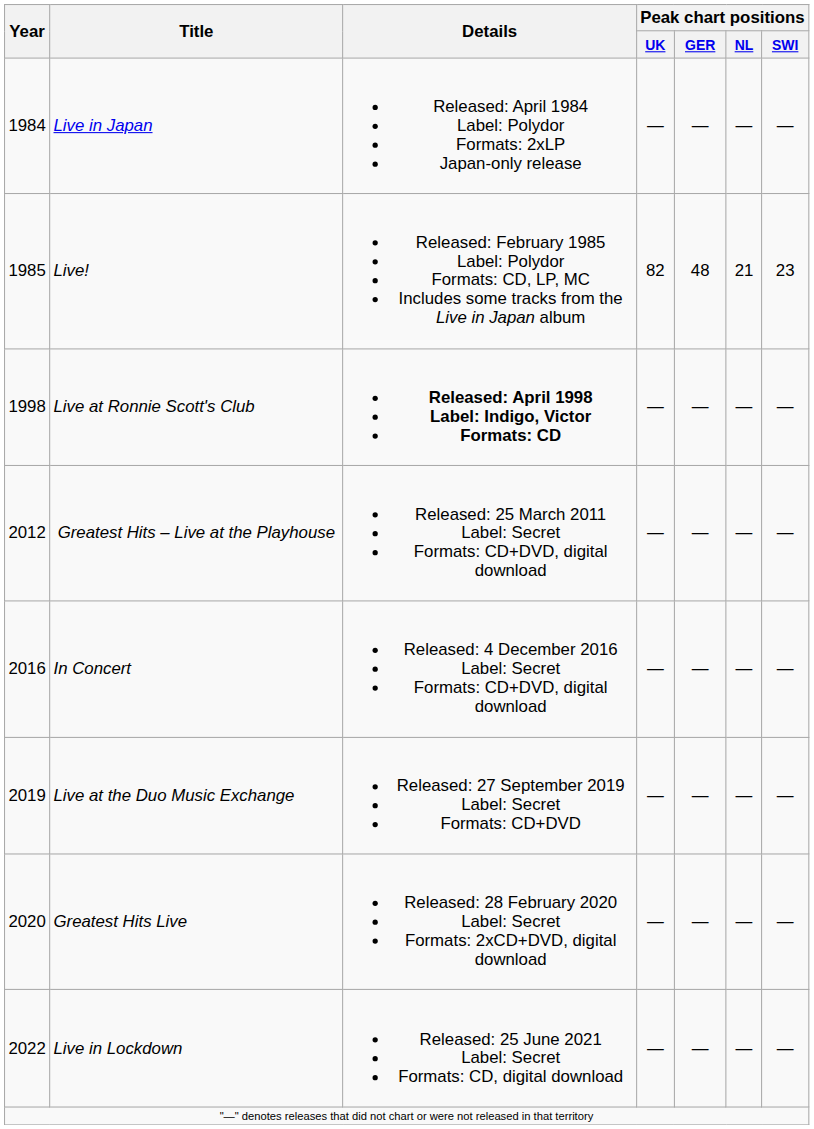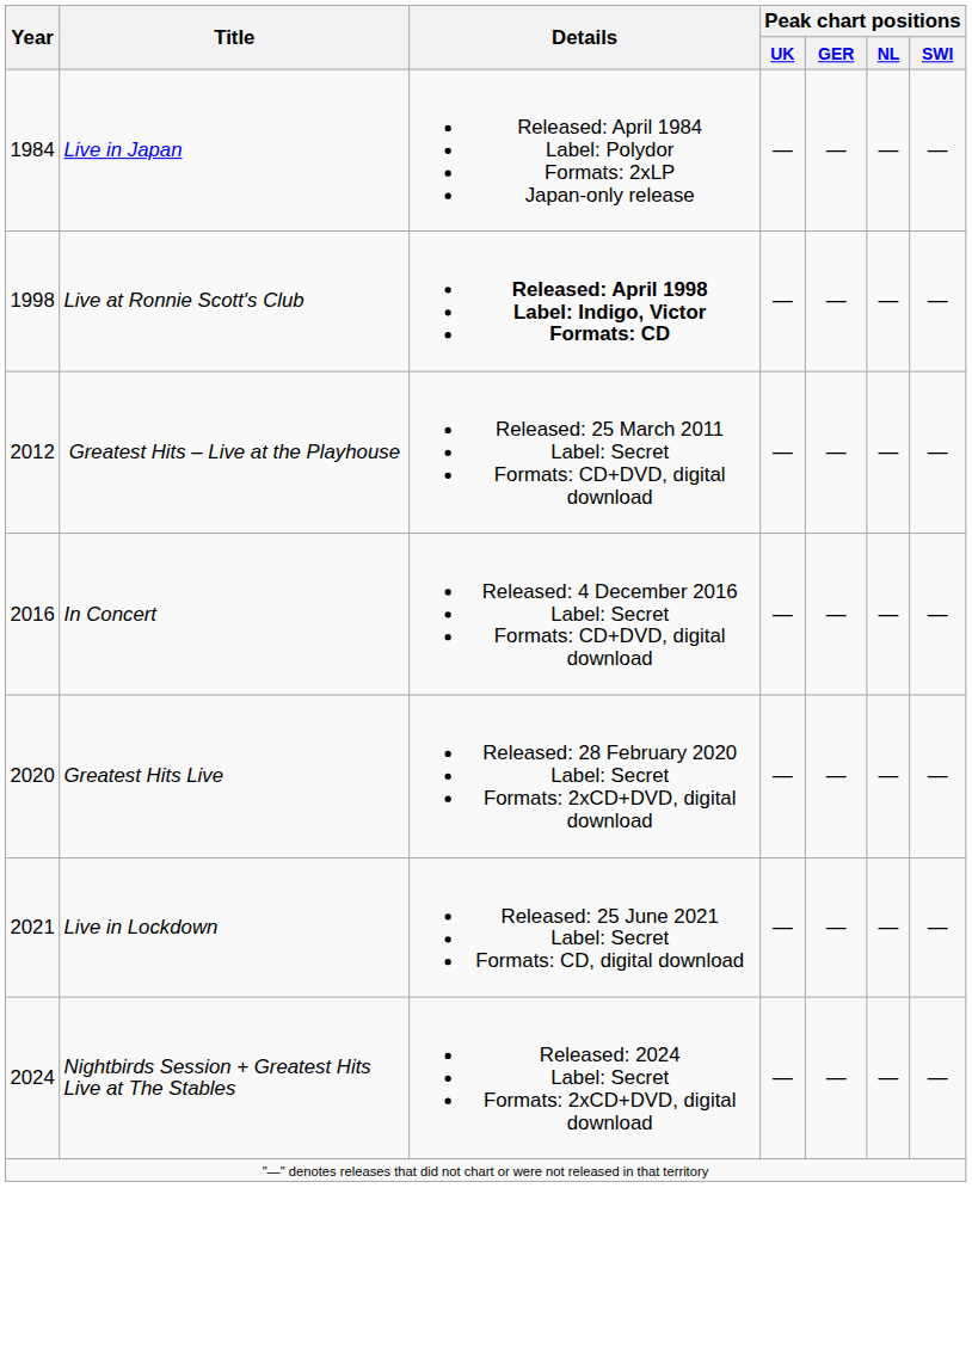- row: 1985 | Live! | Released: February 1985 Label: Polydor Formats: CD, LP, MC Includes some tracks from the Live in Japan album | 82 | 48 | 21 | 23
- row: 2019 | Live at the Duo Music Exchange | Released: 27 September 2019 Label: Secret Formats: CD+DVD | — | — | — | —
Live in Lockdown | Year: 2022 -> 2021
+ row: 2024 | Nightbirds Session + Greatest Hits Live at The Stables | Released: 2024 Label: Secret Formats: 2xCD+DVD, digital download | — | — | — | —
